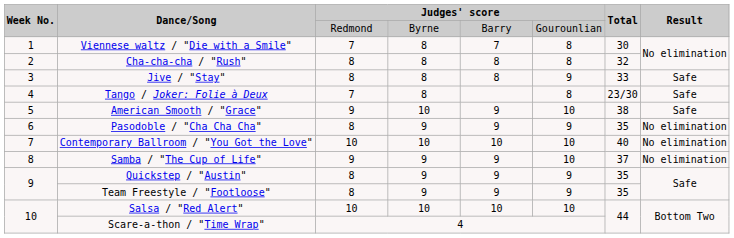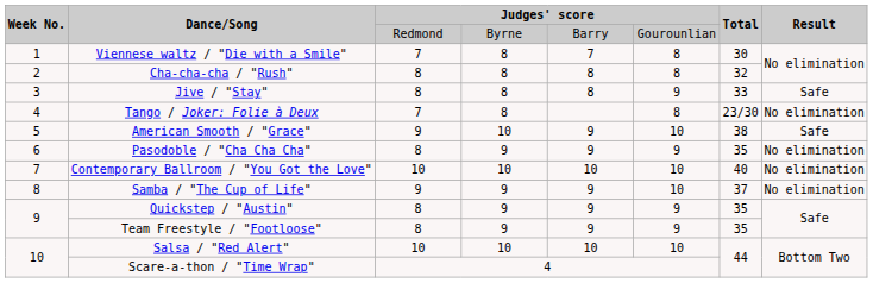Tango / Joker: Folie à Deux | Result: Safe -> No elimination
